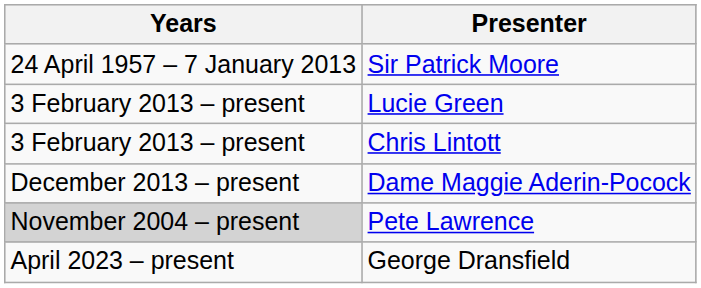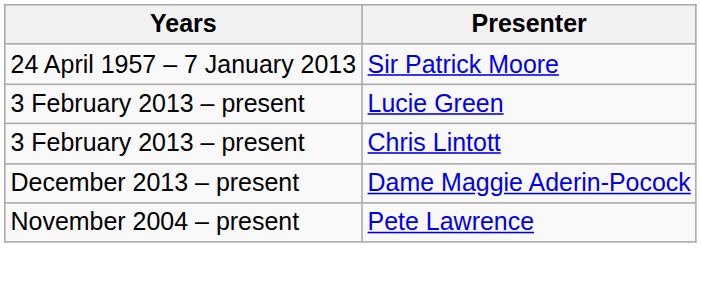Pete Lawrence | Years: lightgrey background -> no background
- row: April 2023 – present | George Dransfield
